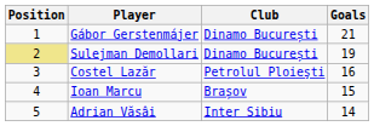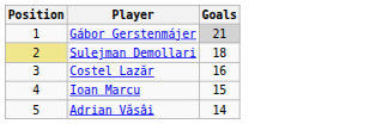- column: Club | Dinamo București | Dinamo București | Petrolul Ploieşti | Brașov | Inter Sibiu
Gábor Gerstenmájer | Goals: no background -> lightgrey background
Sulejman Demollari | Goals: 19 -> 18
